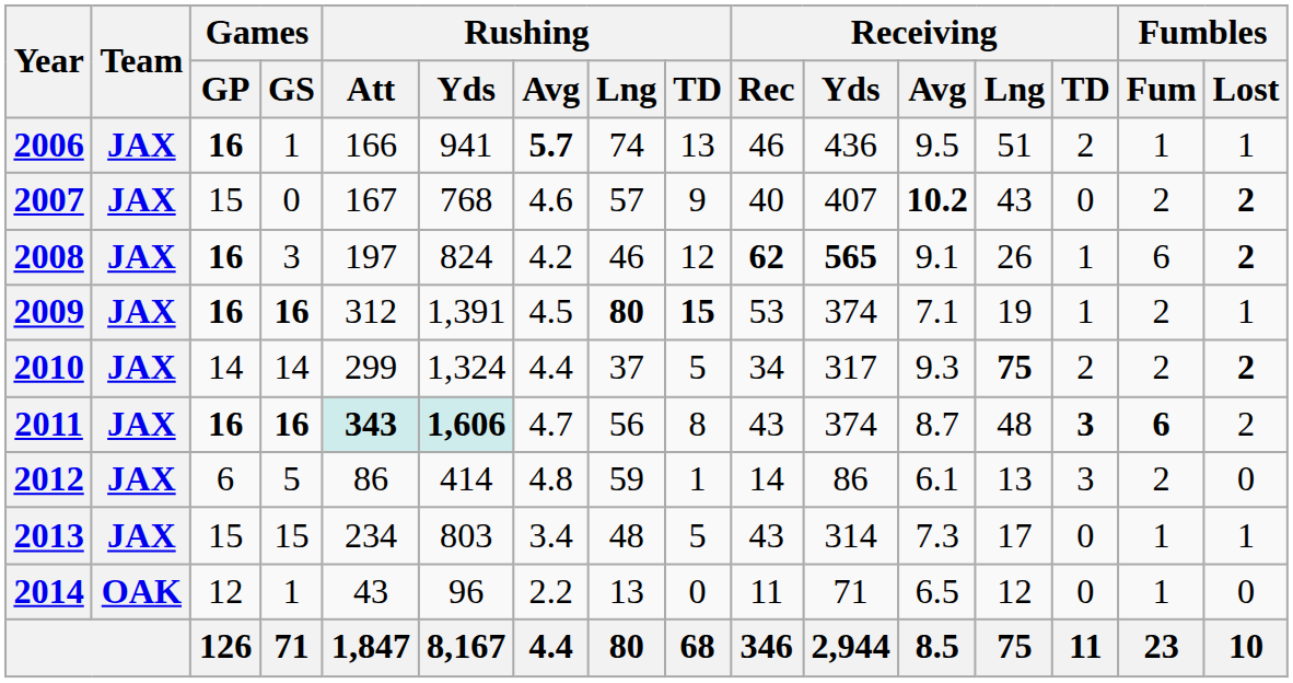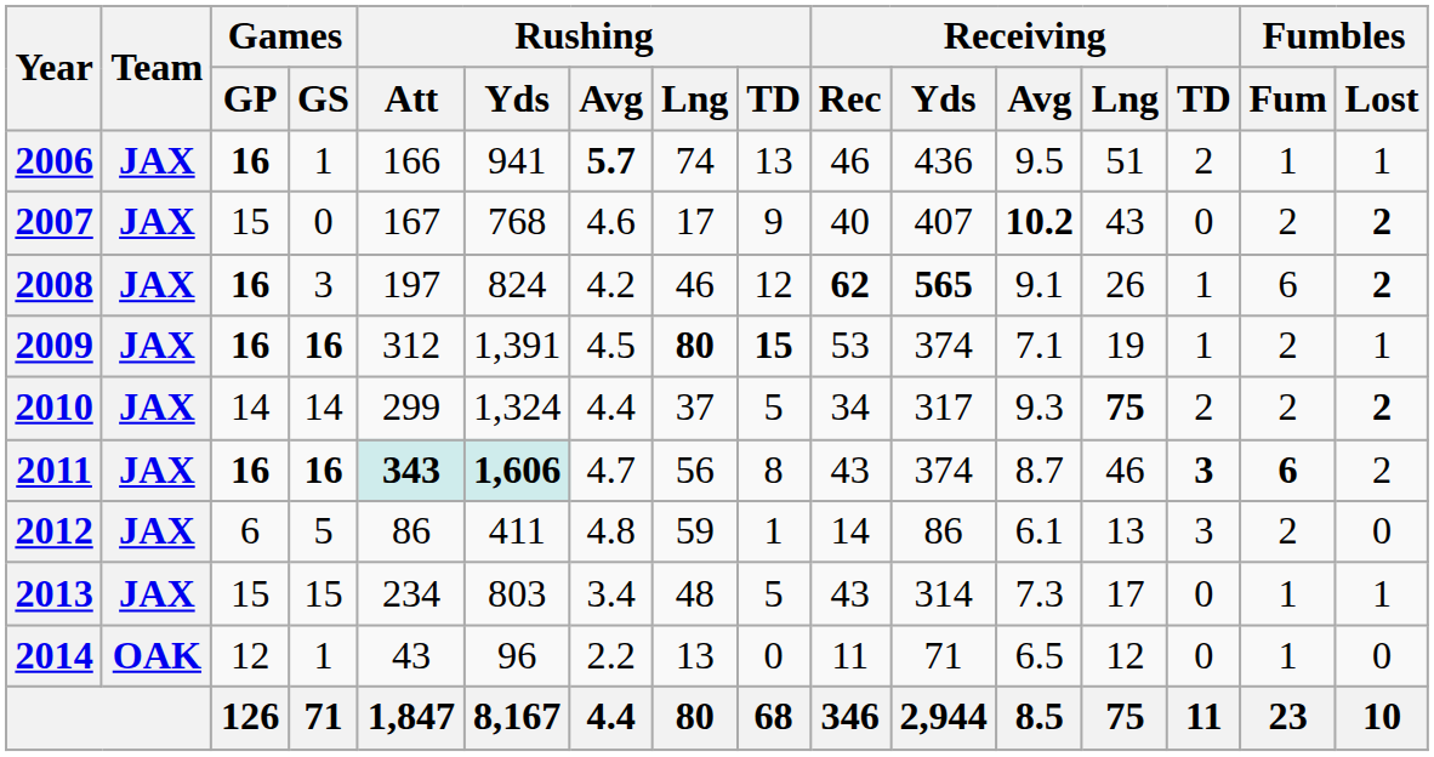2007 | Rushing / Lng: 57 -> 17
2011 | Receiving / Lng: 48 -> 46
2012 | Rushing / Yds: 414 -> 411
